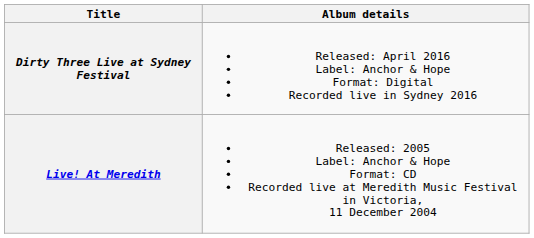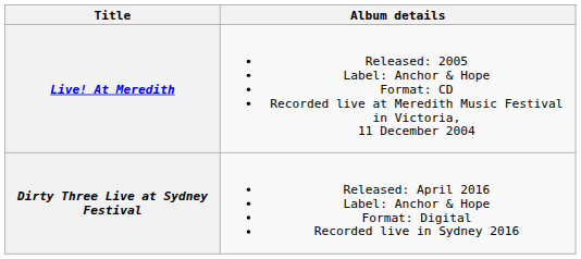rows swapped: Live! At Meredith <-> Dirty Three Live at Sydney Festival
